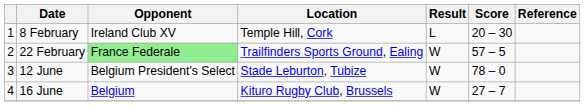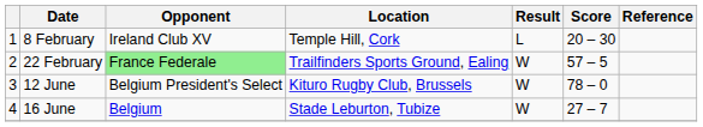12 June | Location: Stade Leburton, Tubize -> Kituro Rugby Club, Brussels
16 June | Location: Kituro Rugby Club, Brussels -> Stade Leburton, Tubize
